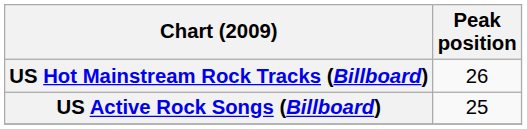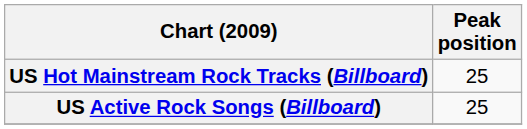US Hot Mainstream Rock Tracks (Billboard) | Peak position: 26 -> 25
